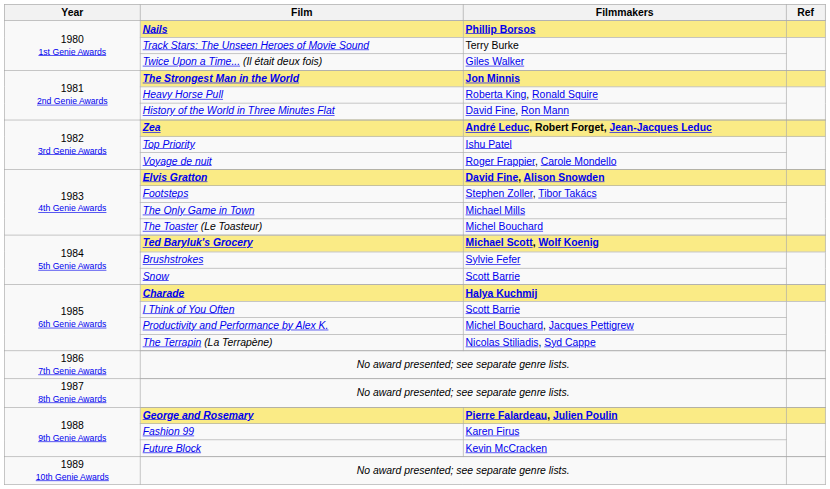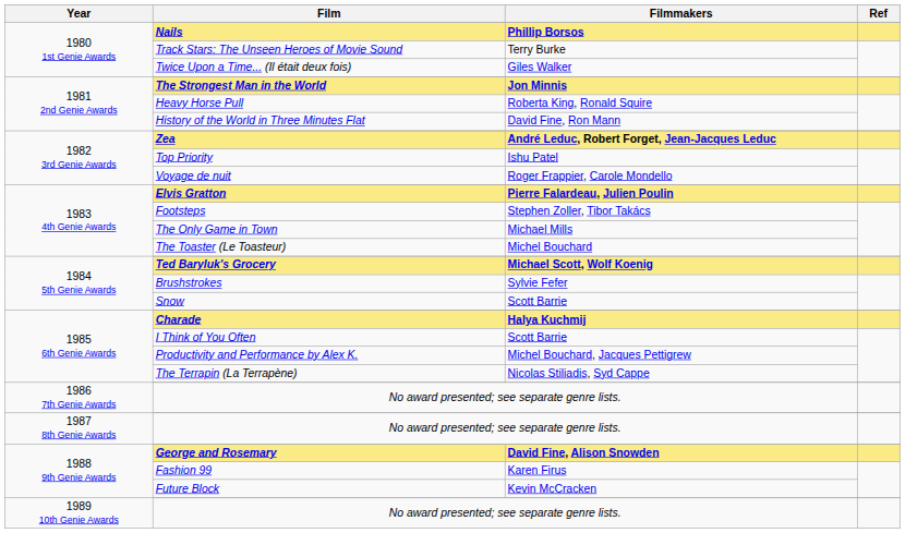Elvis Gratton | Filmmakers: David Fine, Alison Snowden -> Pierre Falardeau, Julien Poulin
George and Rosemary | Filmmakers: Pierre Falardeau, Julien Poulin -> David Fine, Alison Snowden
